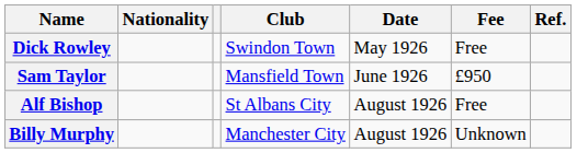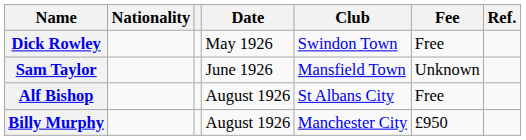columns swapped: Club <-> Date
Sam Taylor | Fee: £950 -> Unknown
Billy Murphy | Fee: Unknown -> £950
